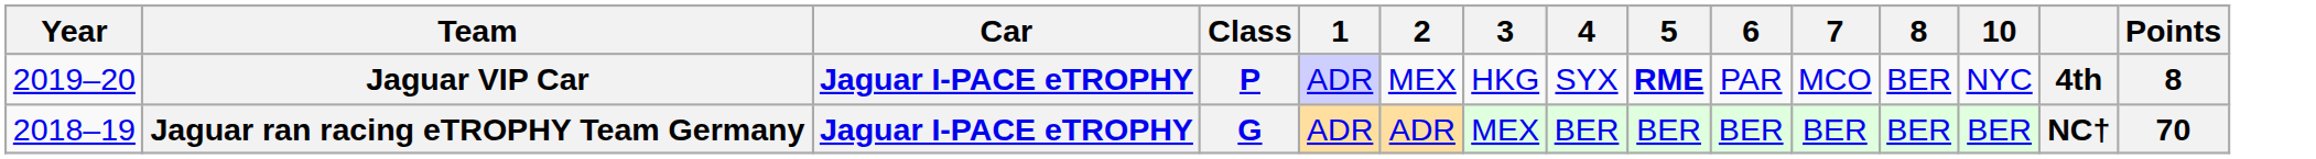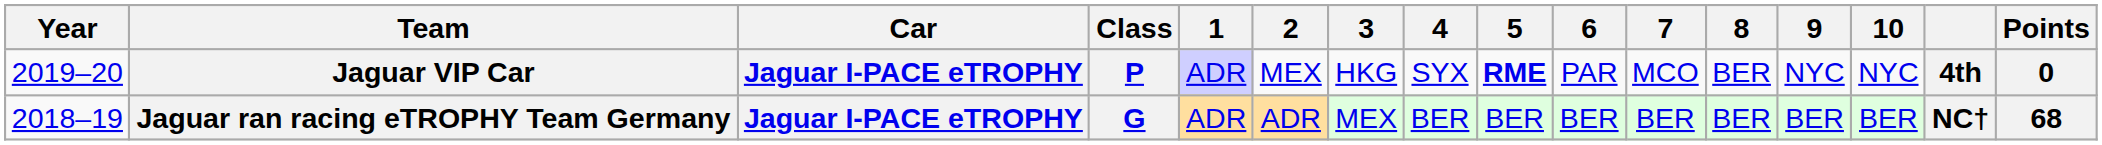+ column: 9 | NYC | BER
Jaguar VIP Car | Points: 8 -> 0
Jaguar ran racing eTROPHY Team Germany | Points: 70 -> 68
